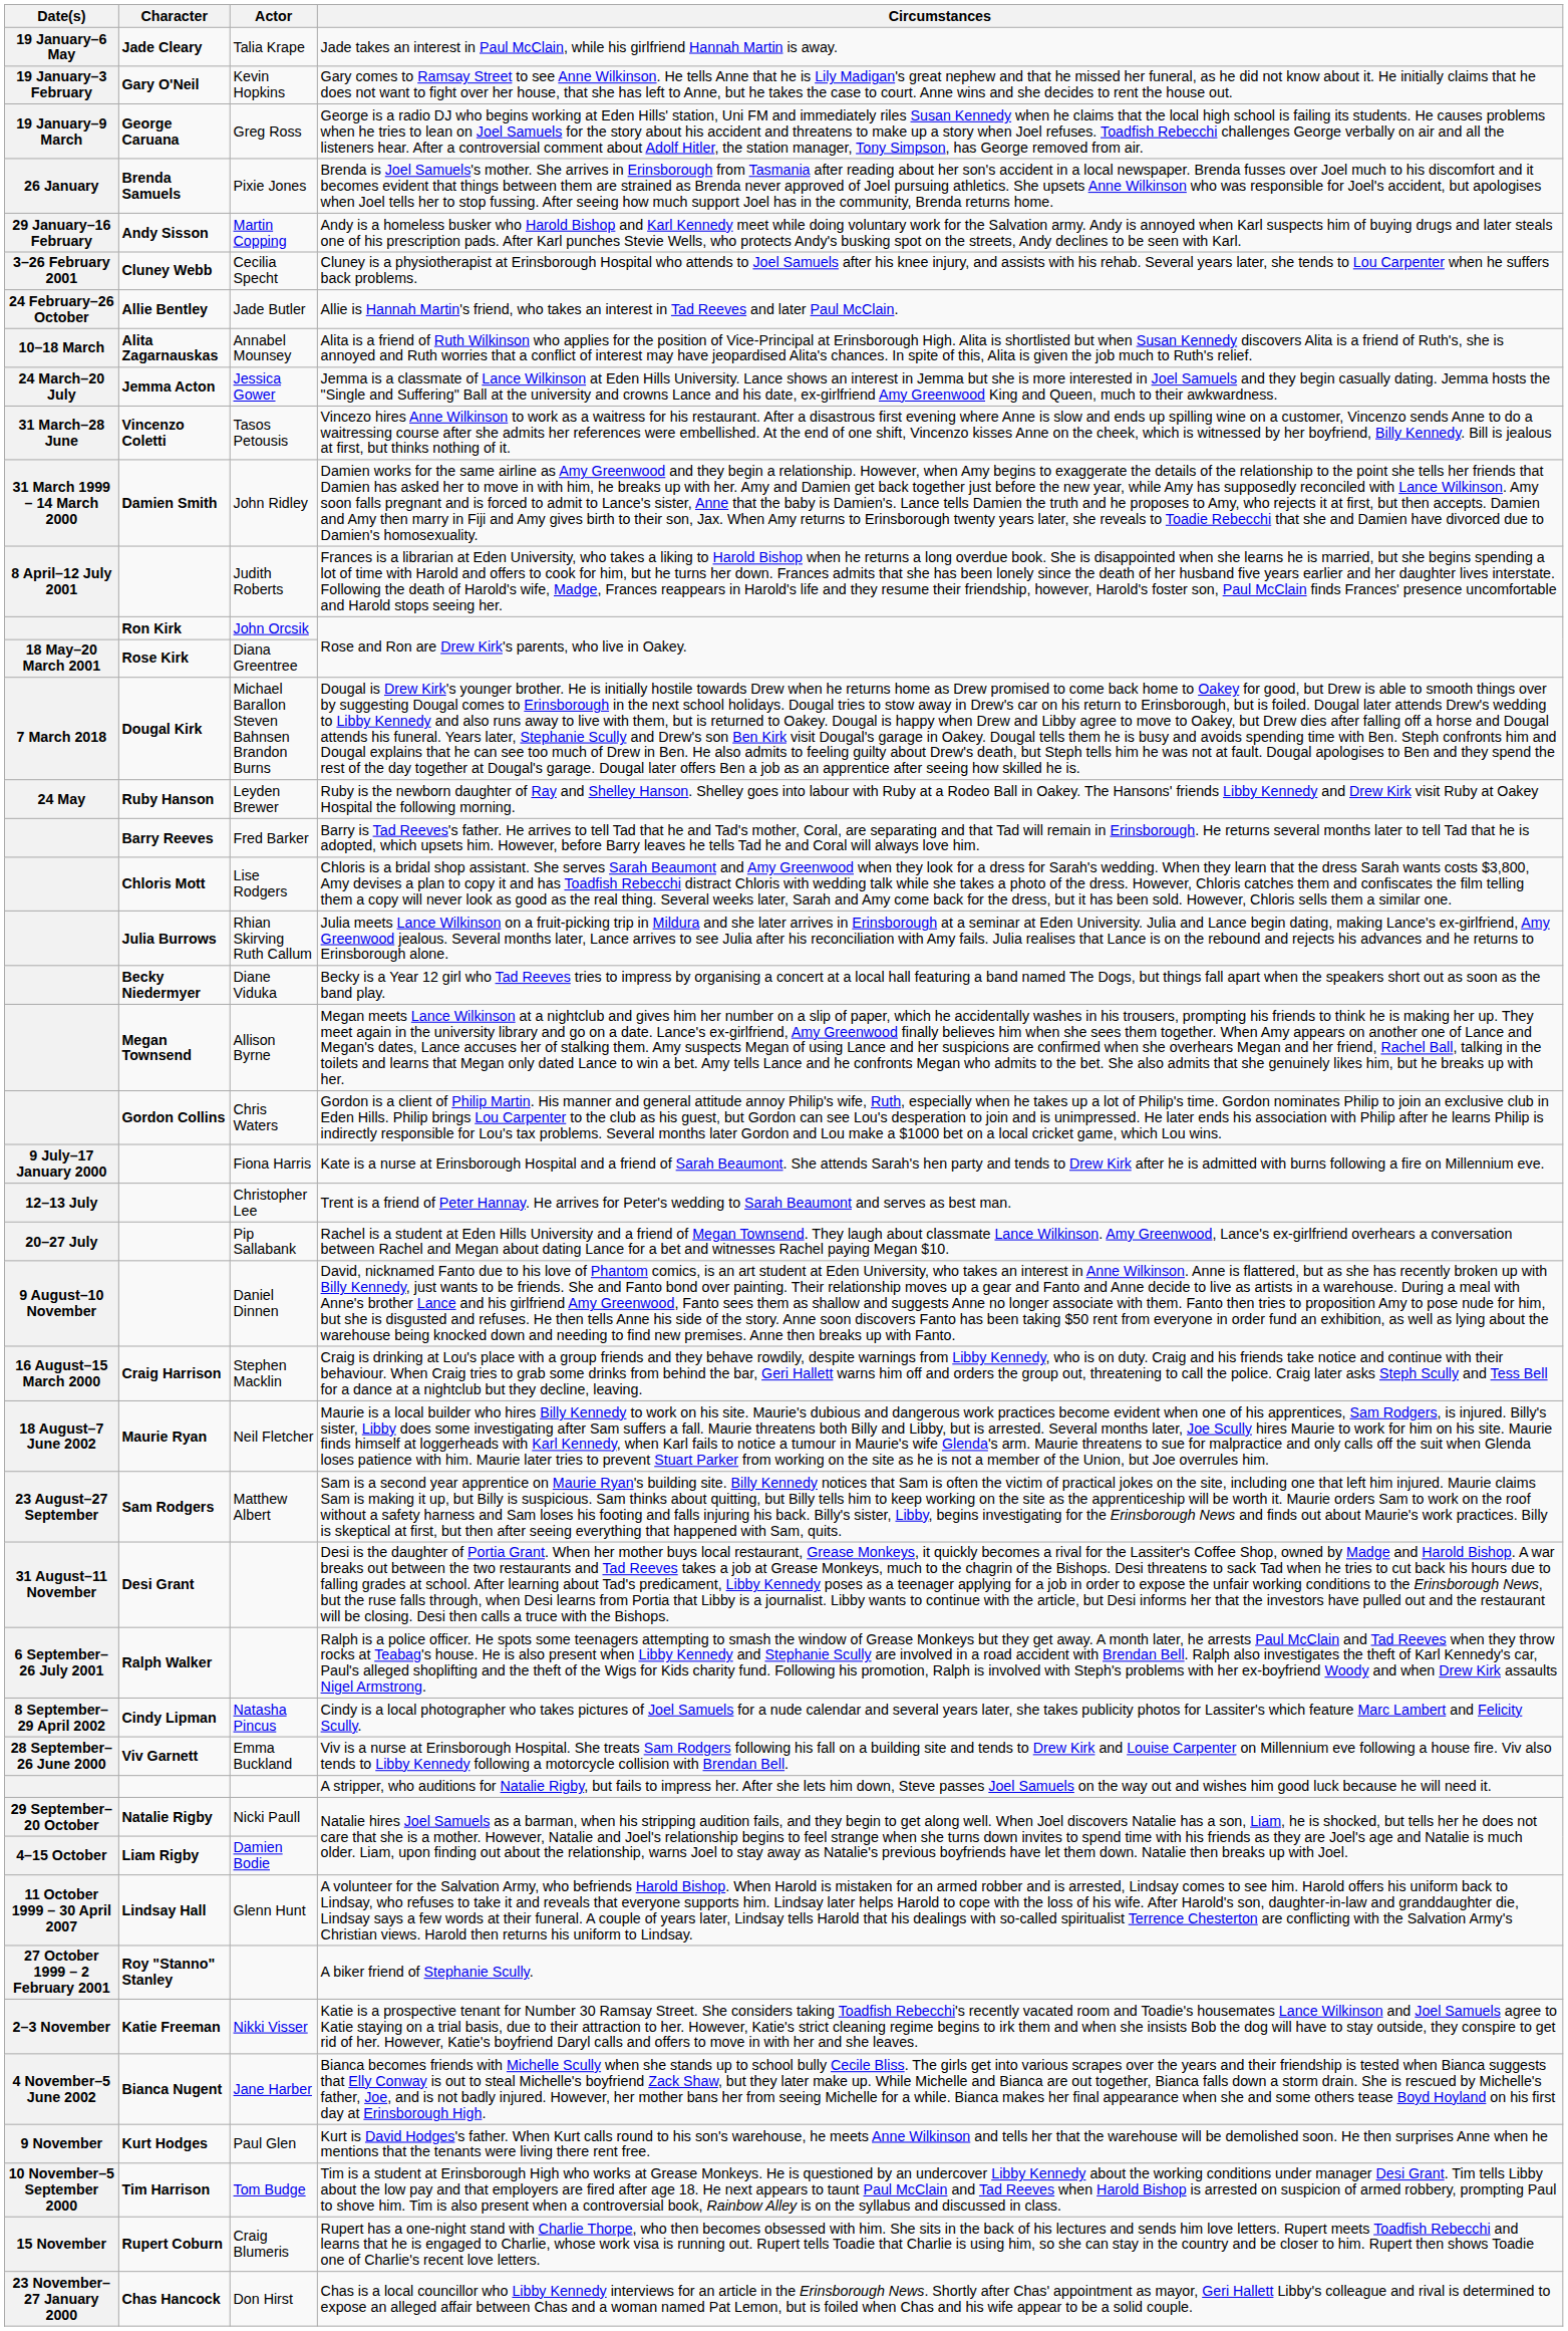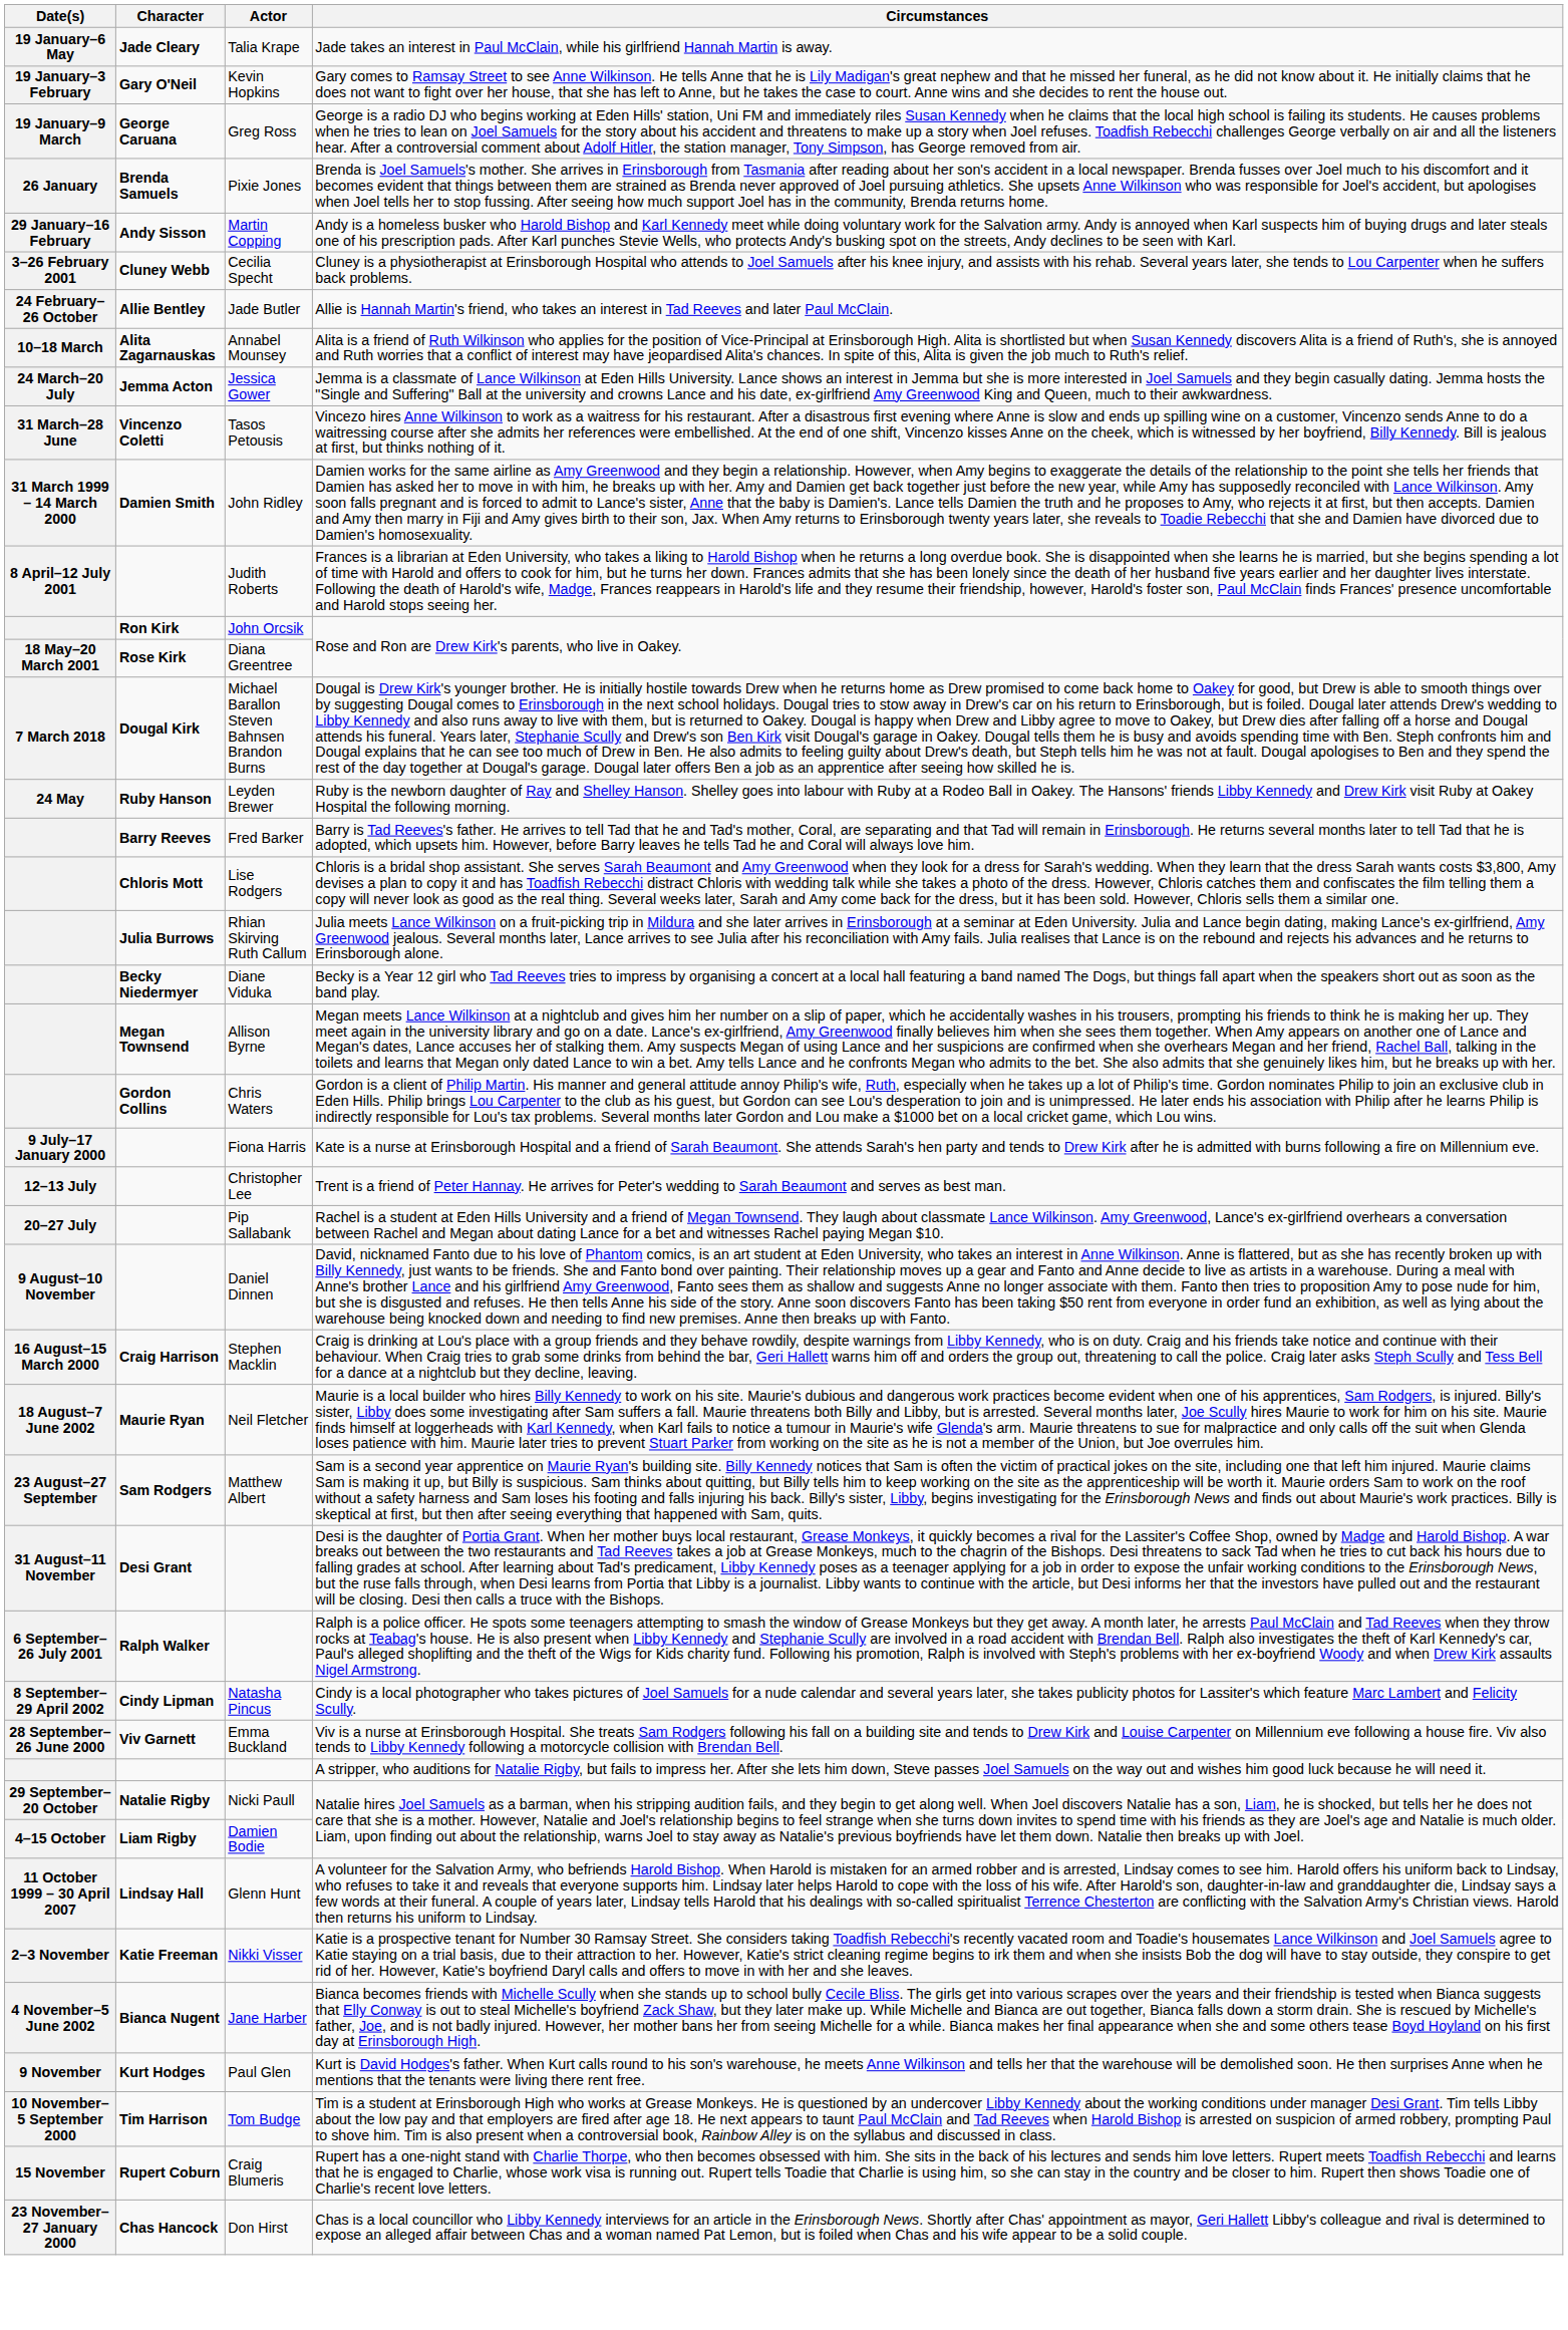- row: 27 October 1999 – 2 February 2001 | Roy "Stanno" Stanley | A biker friend of Stephanie Scully.
